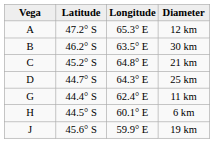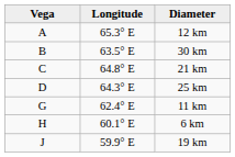- column: Latitude | 47.2° S | 46.2° S | 45.2° S | 44.7° S | 44.4° S | 44.5° S | 45.6° S
